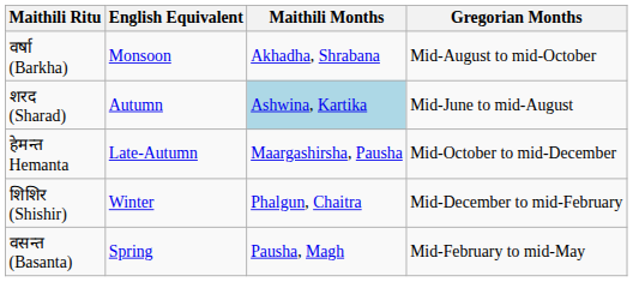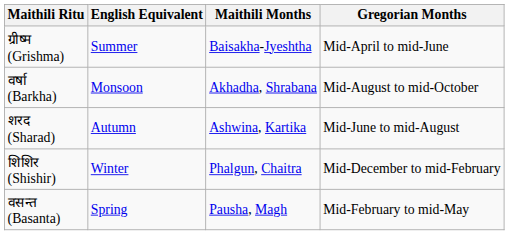+ row: ग्रीष्म (Grishma) | Summer | Baisakha-Jyeshtha | Mid-April to mid-June
शरद (Sharad) | Maithili Months: lightblue background -> no background
- row: हेमन्त Hemanta | Late-Autumn | Maargashirsha, Pausha | Mid-October to mid-December
